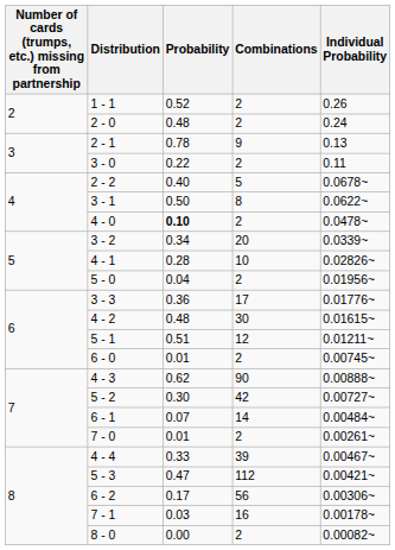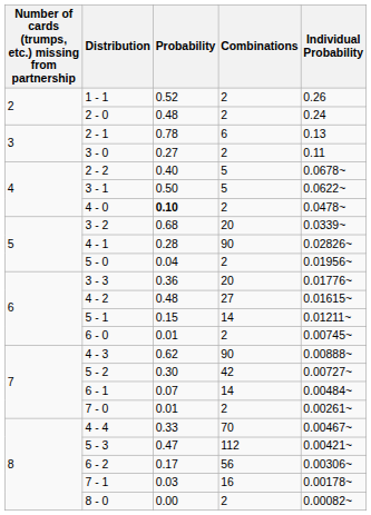2 - 1 | Combinations: 9 -> 6
3 - 0 | Probability: 0.22 -> 0.27
3 - 1 | Combinations: 8 -> 5
3 - 2 | Probability: 0.34 -> 0.68
4 - 1 | Combinations: 10 -> 90
3 - 3 | Combinations: 17 -> 20
4 - 2 | Combinations: 30 -> 27
5 - 1 | Probability: 0.51 -> 0.15
5 - 1 | Combinations: 12 -> 14
4 - 4 | Combinations: 39 -> 70
